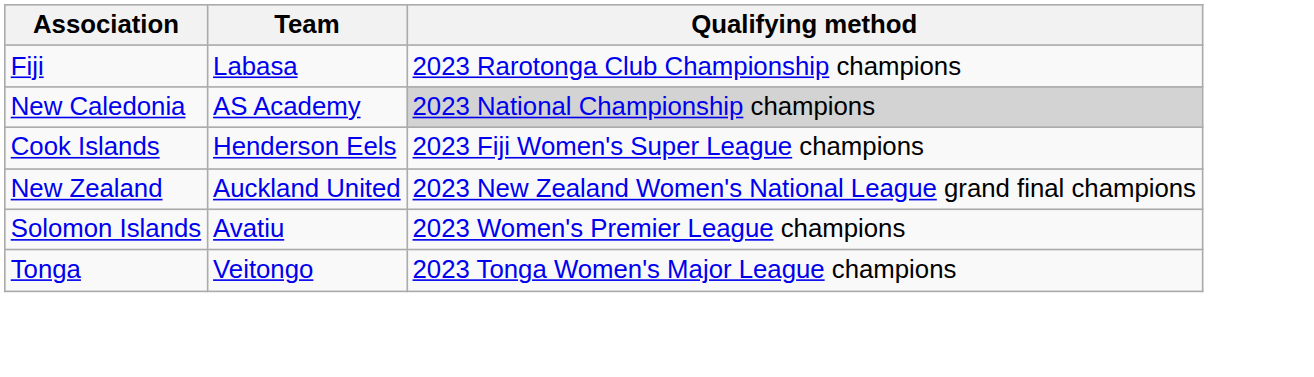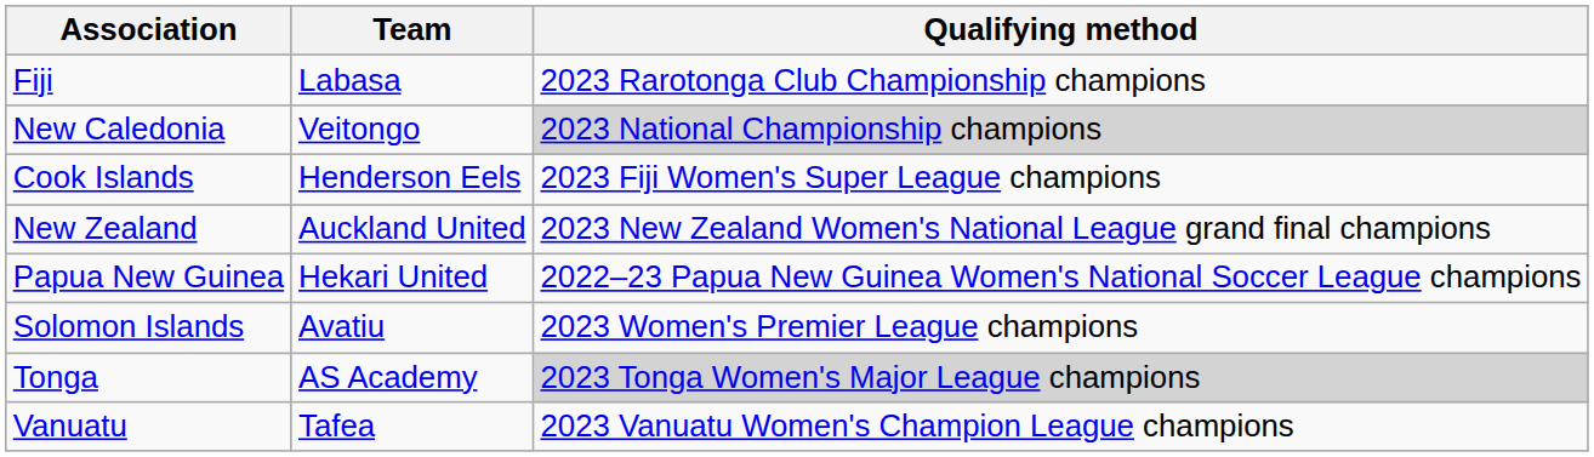New Caledonia | Team: AS Academy -> Veitongo
+ row: Papua New Guinea | Hekari United | 2022–23 Papua New Guinea Women's National Soccer League champions
Tonga | Team: Veitongo -> AS Academy
Tonga | Qualifying method: no background -> lightgrey background
+ row: Vanuatu | Tafea | 2023 Vanuatu Women's Champion League champions
